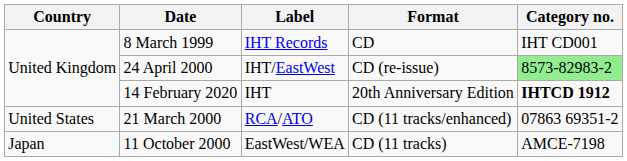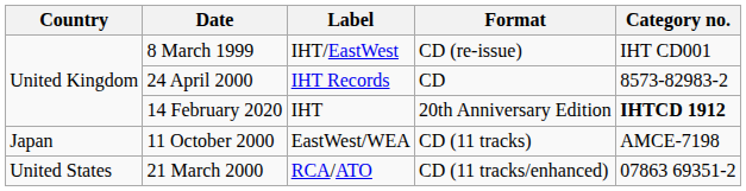8 March 1999 | Label: IHT Records -> IHT/EastWest
8 March 1999 | Format: CD -> CD (re-issue)
24 April 2000 | Label: IHT/EastWest -> IHT Records
24 April 2000 | Format: CD (re-issue) -> CD
24 April 2000 | Category no.: lightgreen background -> no background
rows swapped: 21 March 2000 <-> 11 October 2000
